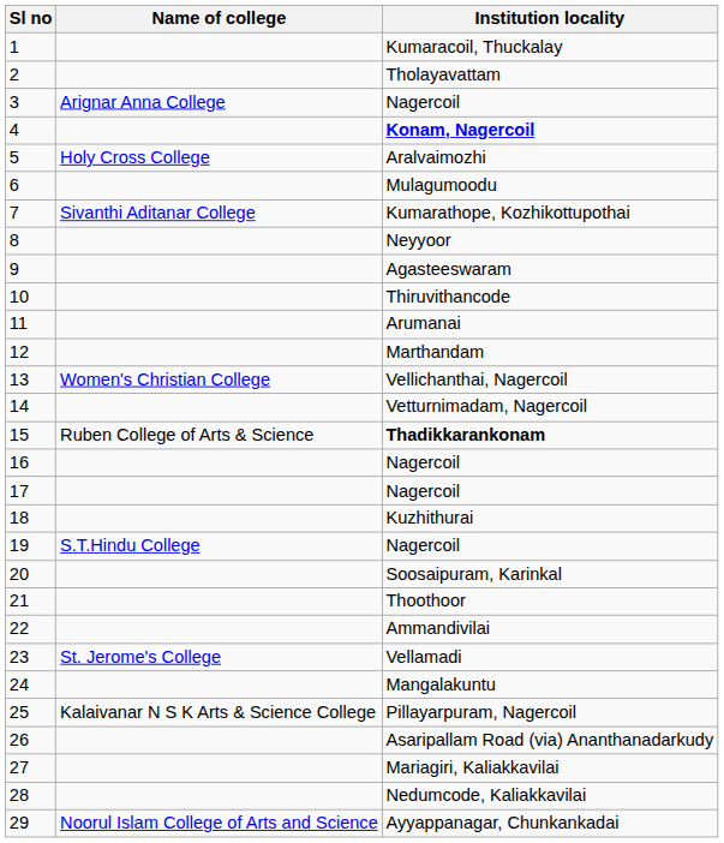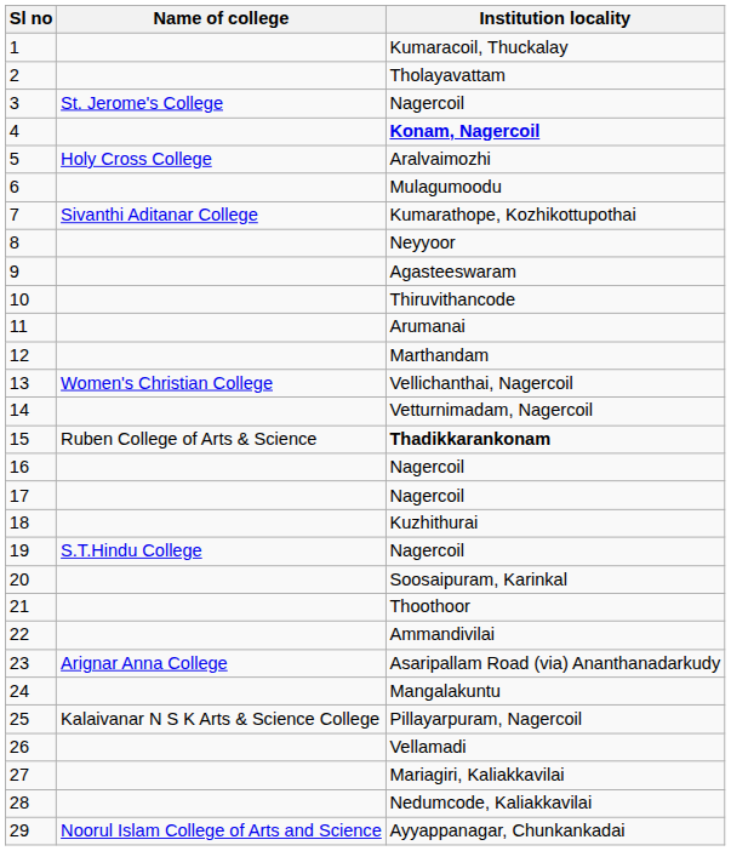3 | Name of college: Arignar Anna College -> St. Jerome's College
23 | Name of college: St. Jerome's College -> Arignar Anna College
23 | Institution locality: Vellamadi -> Asaripallam Road (via) Ananthanadarkudy
26 | Institution locality: Asaripallam Road (via) Ananthanadarkudy -> Vellamadi
